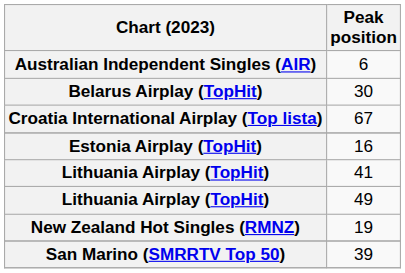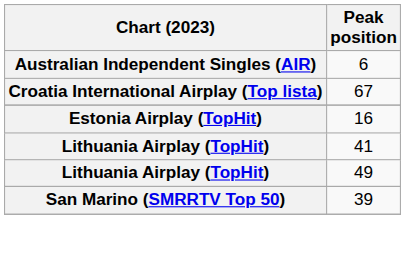- row: Belarus Airplay (TopHit) | 30
- row: New Zealand Hot Singles (RMNZ) | 19
